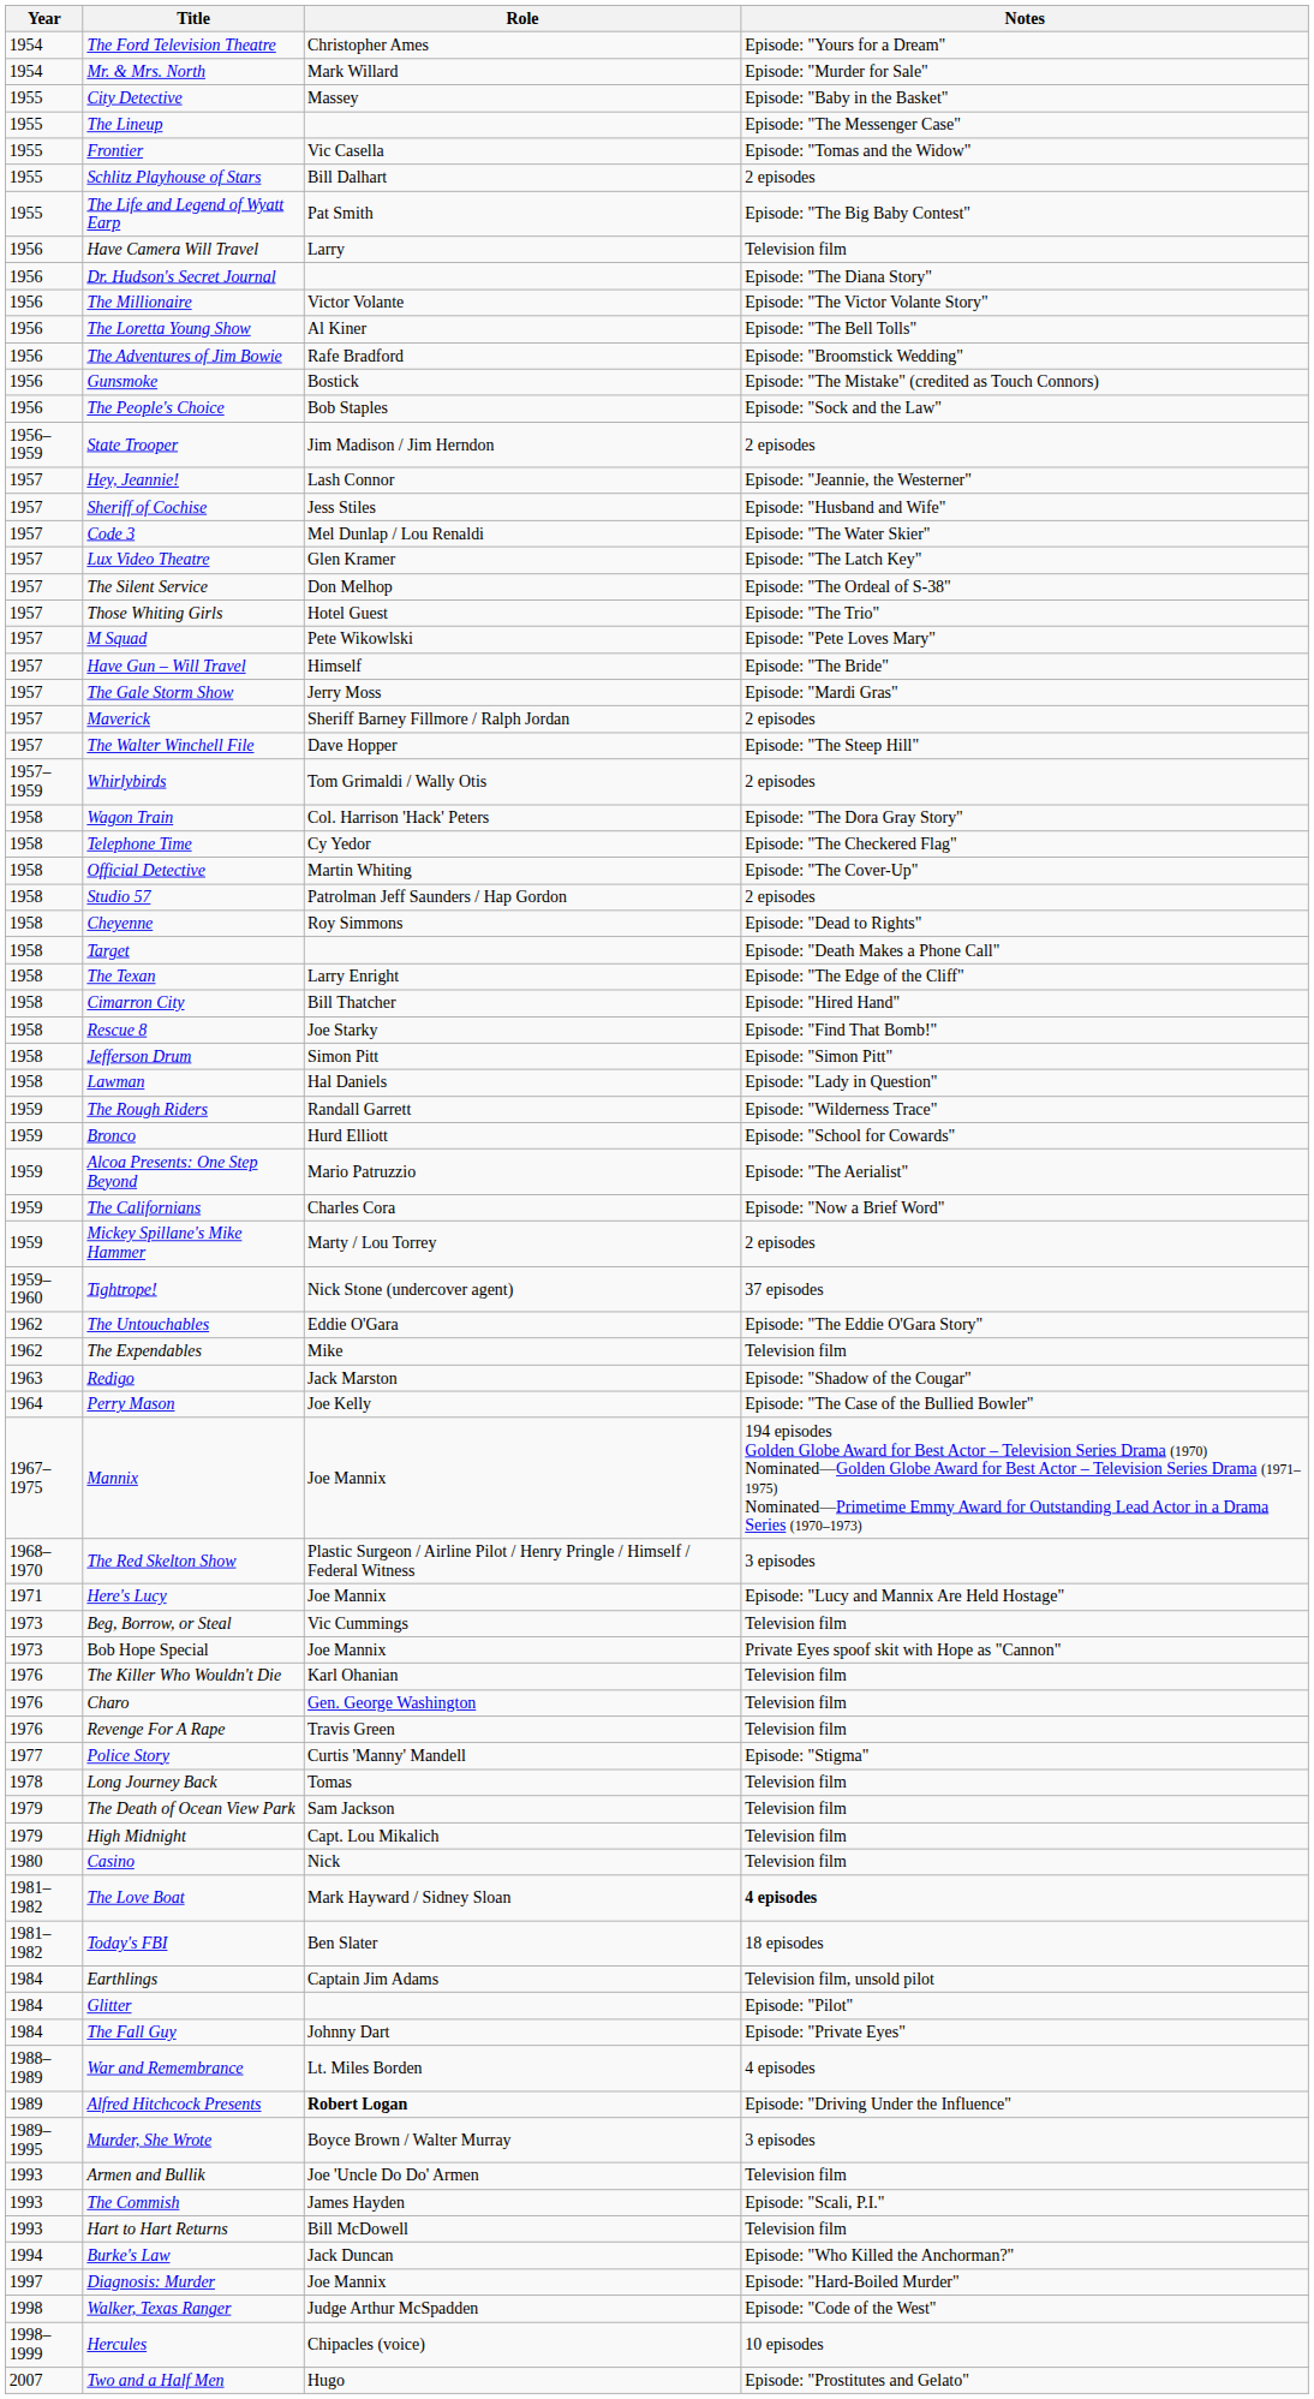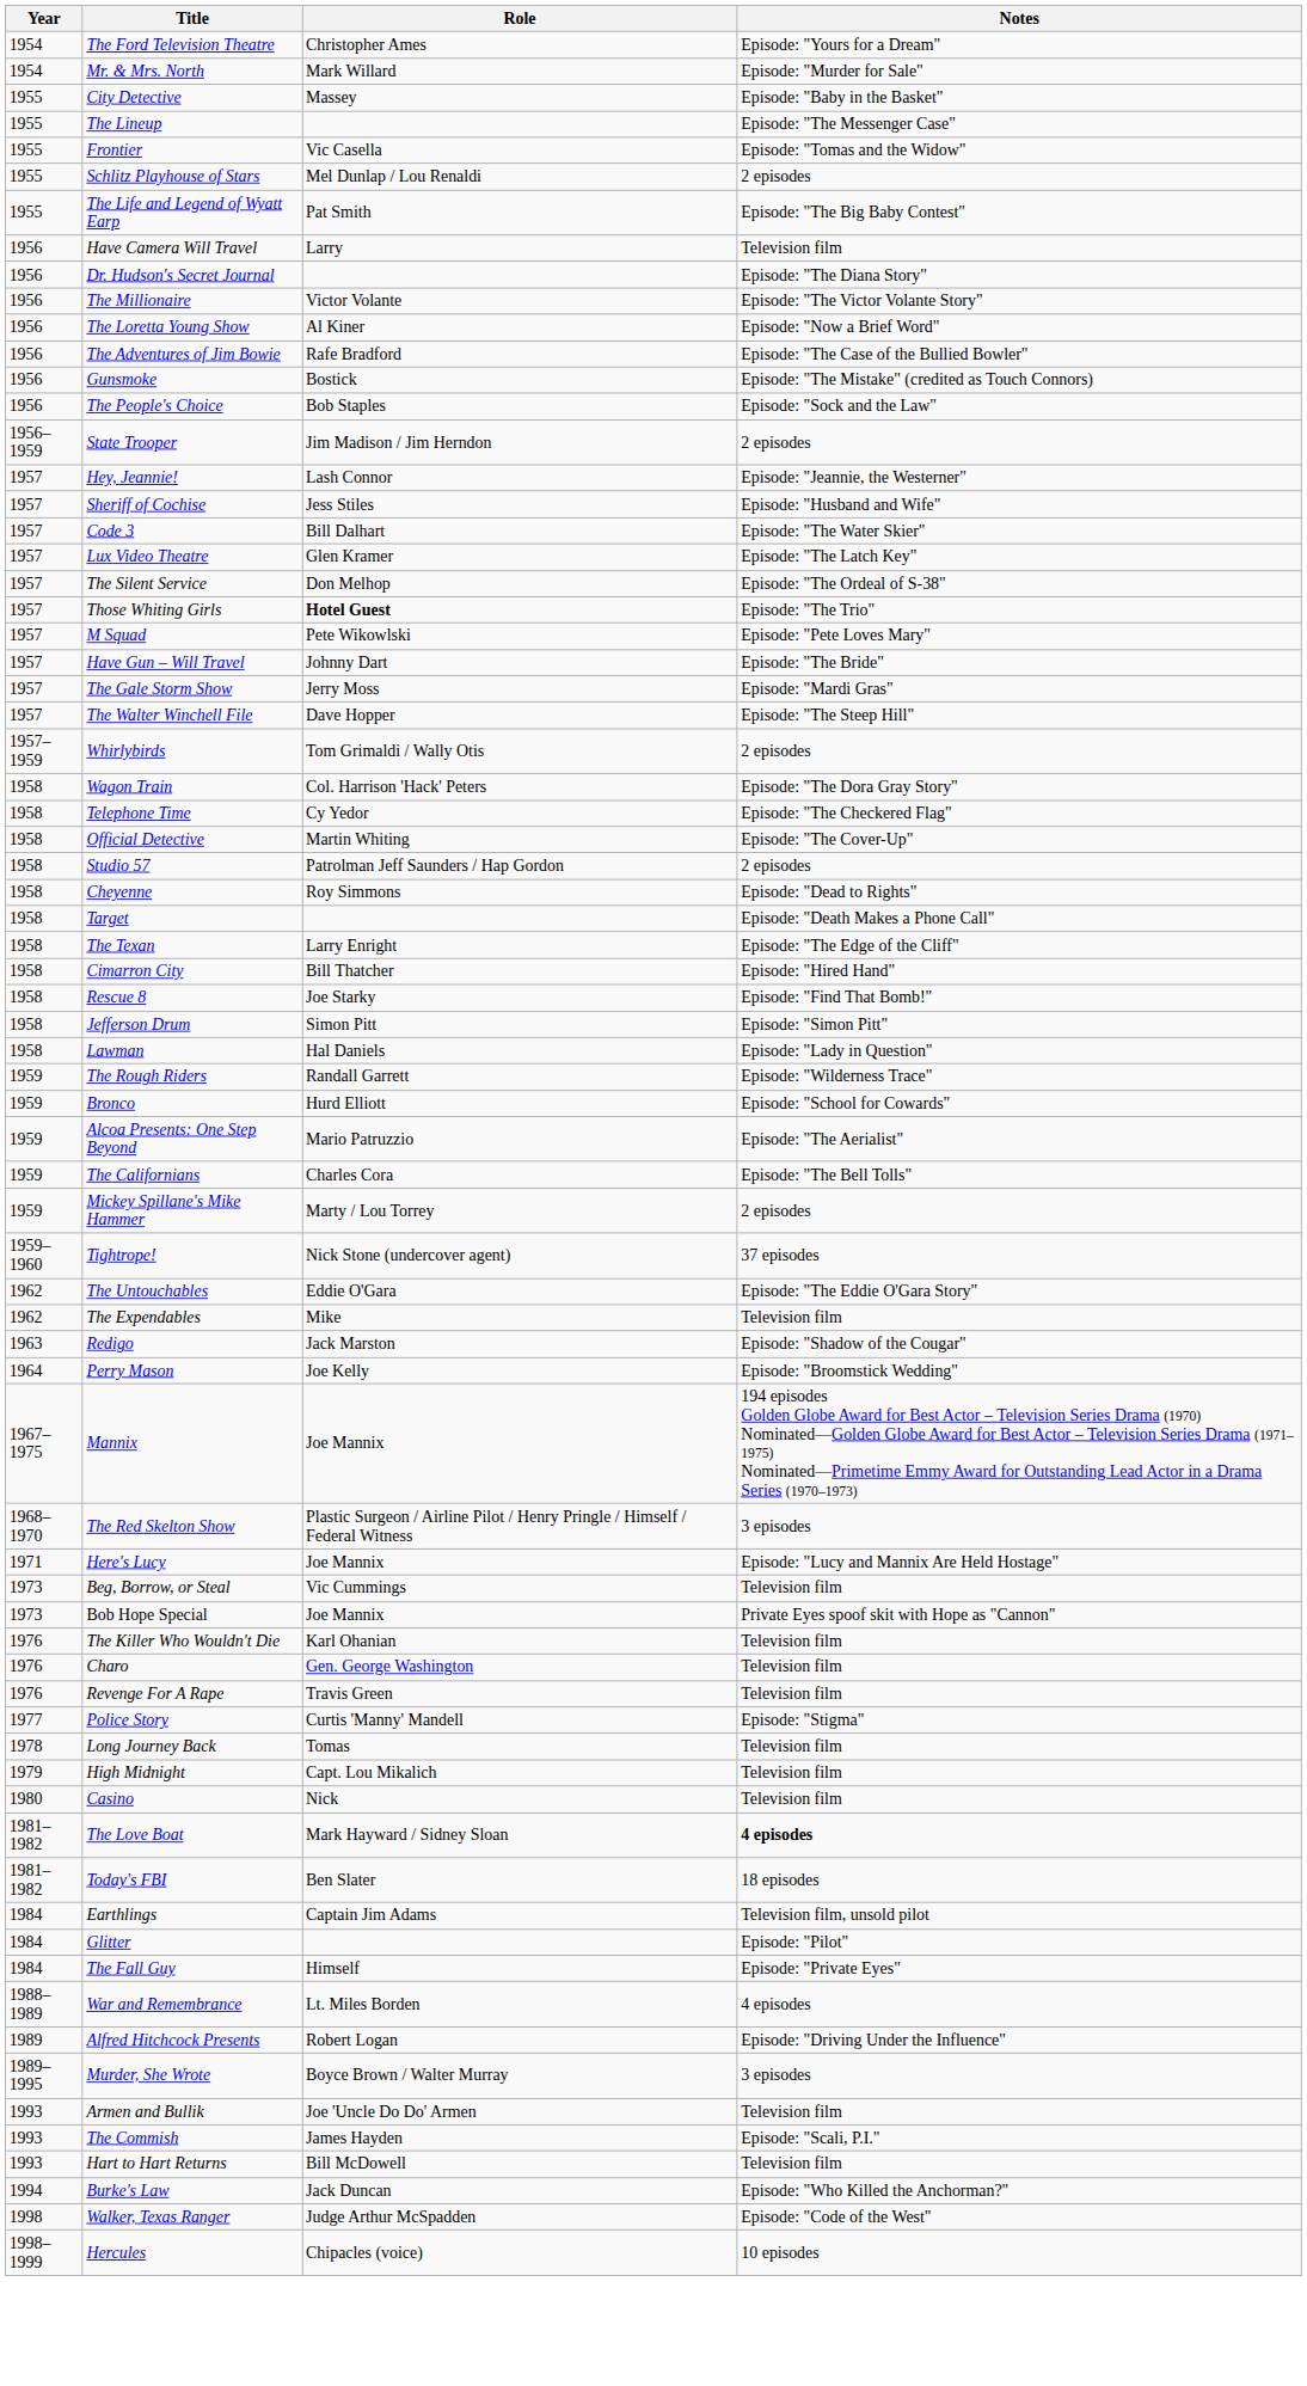Schlitz Playhouse of Stars | Role: Bill Dalhart -> Mel Dunlap / Lou Renaldi
The Loretta Young Show | Notes: Episode: "The Bell Tolls" -> Episode: "Now a Brief Word"
The Adventures of Jim Bowie | Notes: Episode: "Broomstick Wedding" -> Episode: "The Case of the Bullied Bowler"
Code 3 | Role: Mel Dunlap / Lou Renaldi -> Bill Dalhart
Those Whiting Girls | Role: normal -> bold
Have Gun – Will Travel | Role: Himself -> Johnny Dart
- row: 1957 | Maverick | Sheriff Barney Fillmore / Ralph Jordan | 2 episodes
The Californians | Notes: Episode: "Now a Brief Word" -> Episode: "The Bell Tolls"
Perry Mason | Notes: Episode: "The Case of the Bullied Bowler" -> Episode: "Broomstick Wedding"
- row: 1979 | The Death of Ocean View Park | Sam Jackson | Television film
The Fall Guy | Role: Johnny Dart -> Himself
Alfred Hitchcock Presents | Role: bold -> normal
- row: 1997 | Diagnosis: Murder | Joe Mannix | Episode: "Hard-Boiled Murder"
- row: 2007 | Two and a Half Men | Hugo | Episode: "Prostitutes and Gelato"
